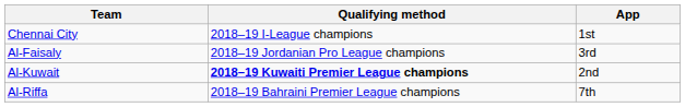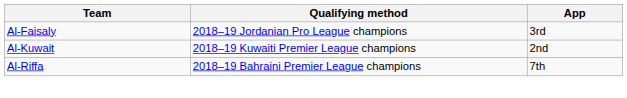- row: Chennai City | 2018–19 I-League champions | 1st
Al-Kuwait | Qualifying method: bold -> normal
